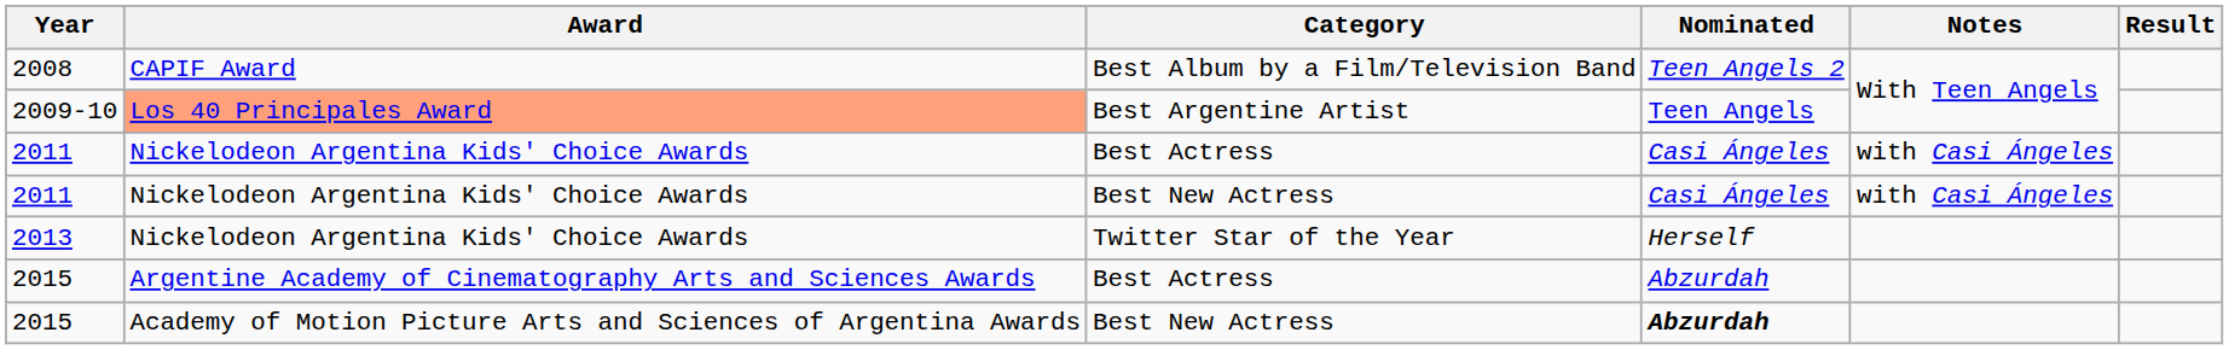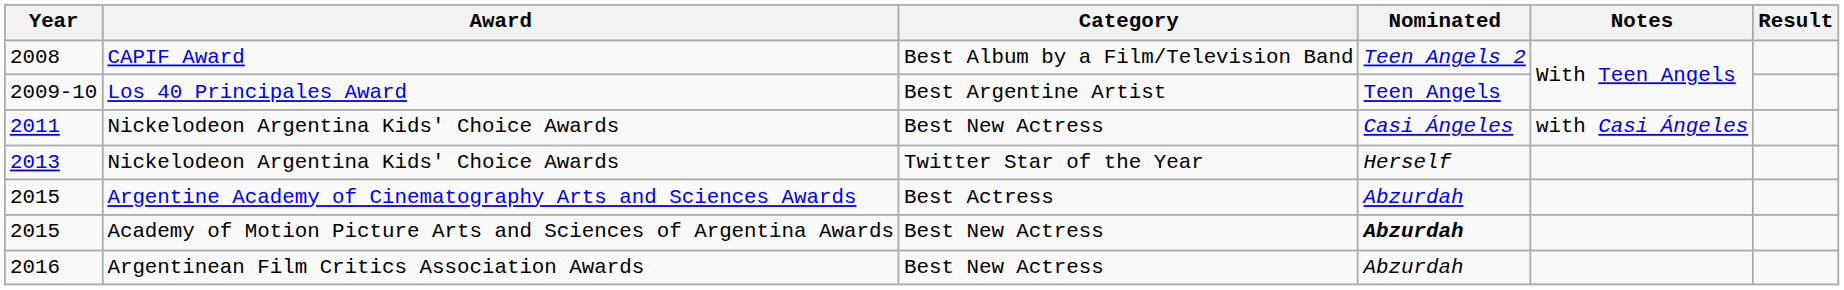2009-10 | Award: lightsalmon background -> no background
- row: 2011 | Nickelodeon Argentina Kids' Choice Awards | Best Actress | Casi Ángeles | with Casi Ángeles
+ row: 2016 | Argentinean Film Critics Association Awards | Best New Actress | Abzurdah
